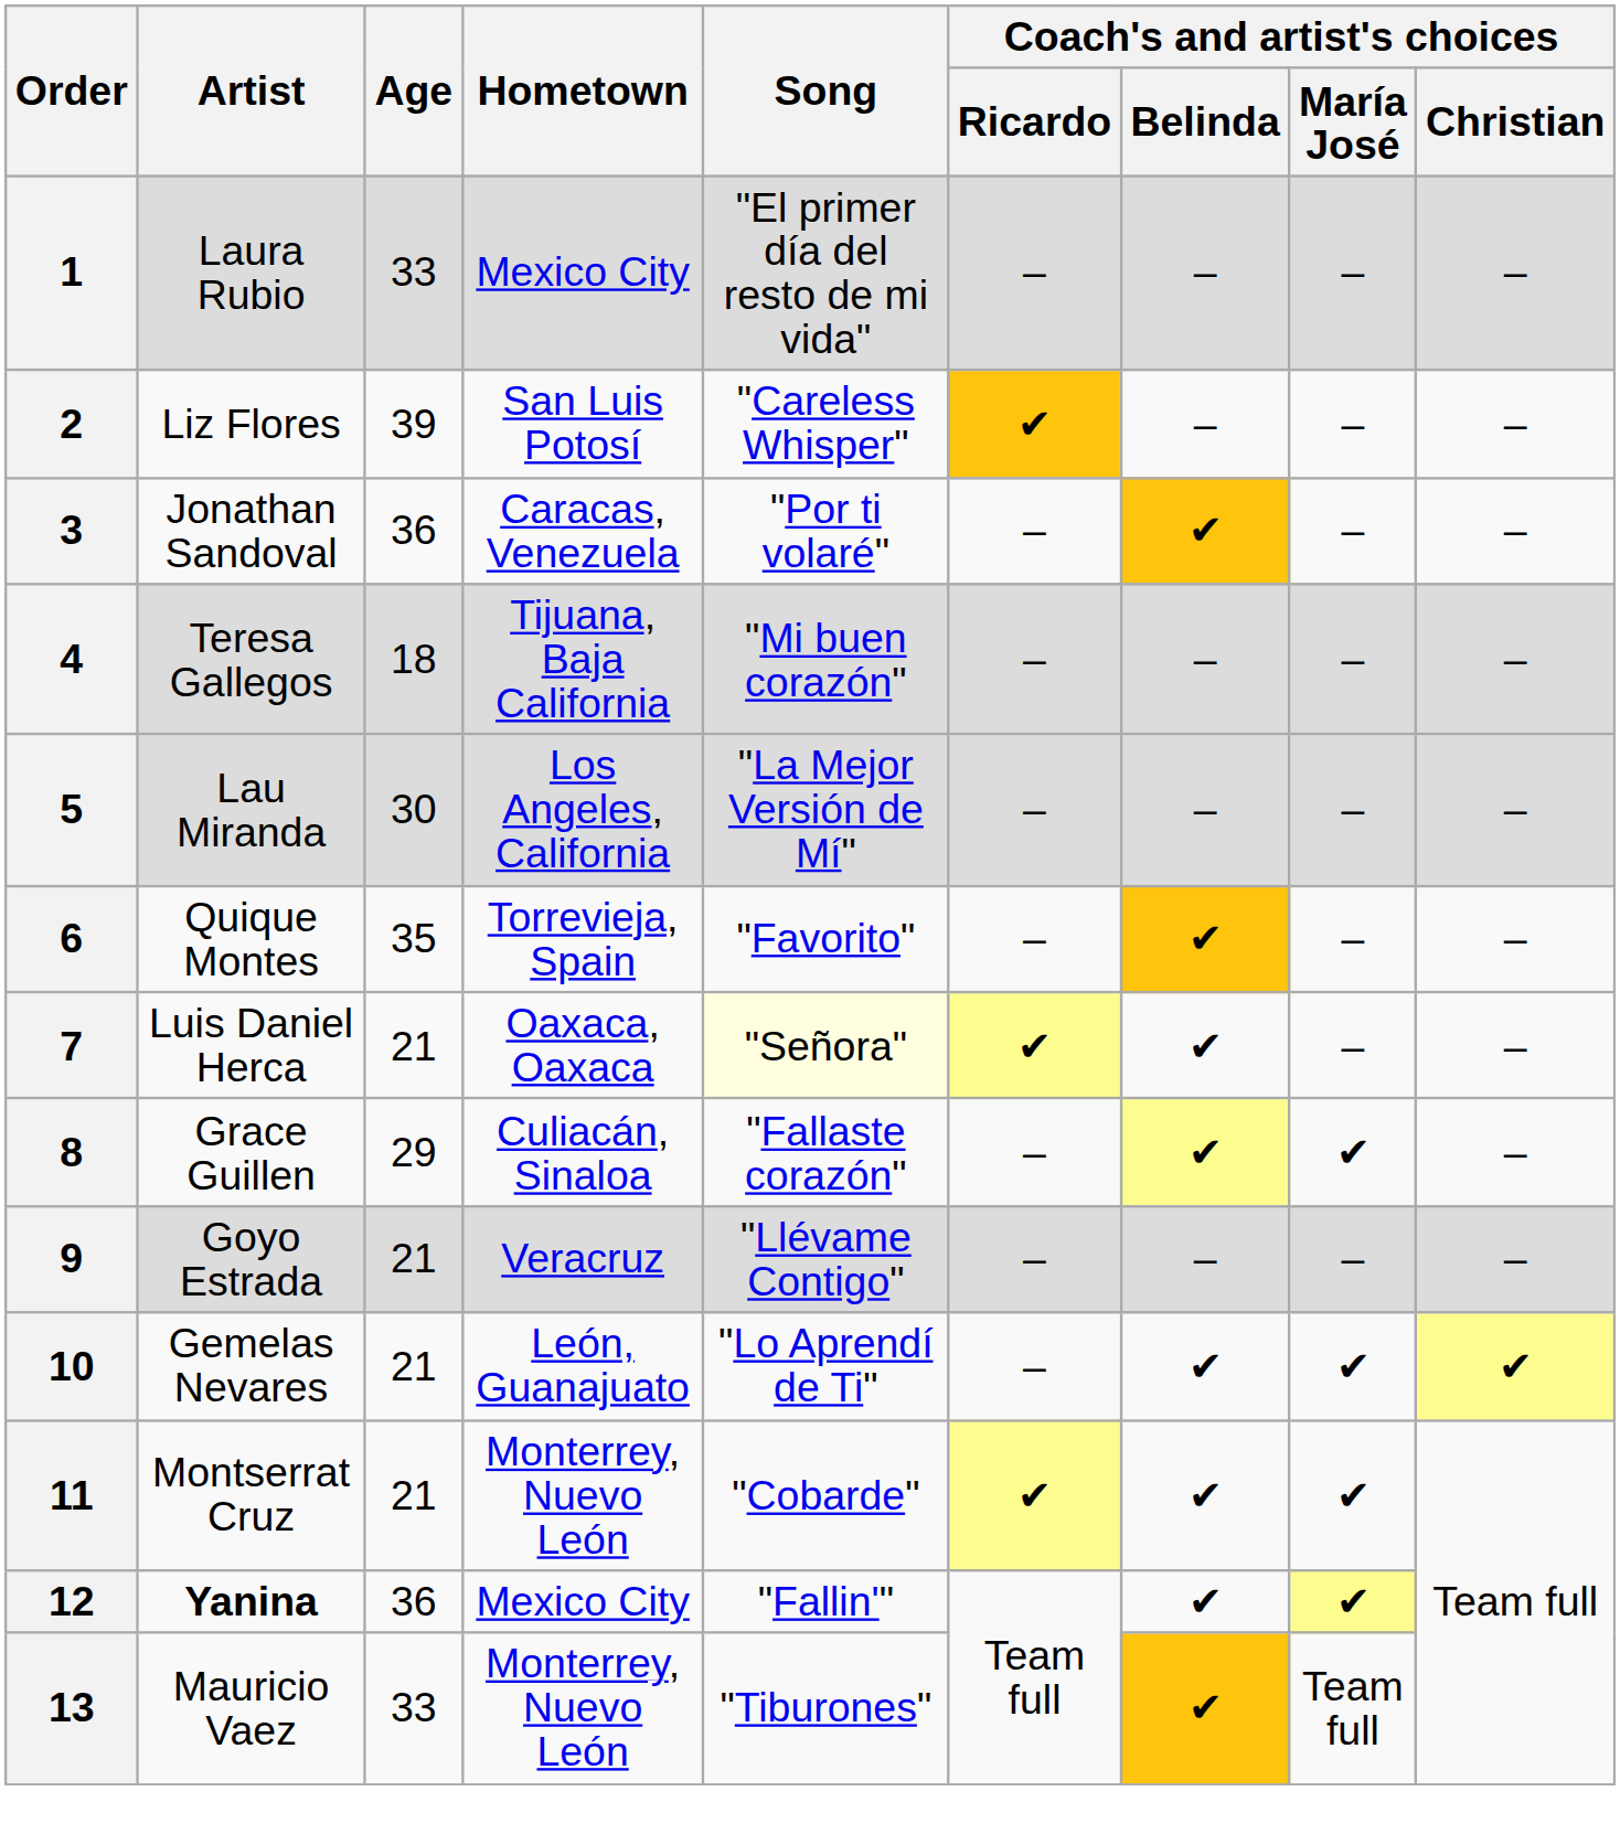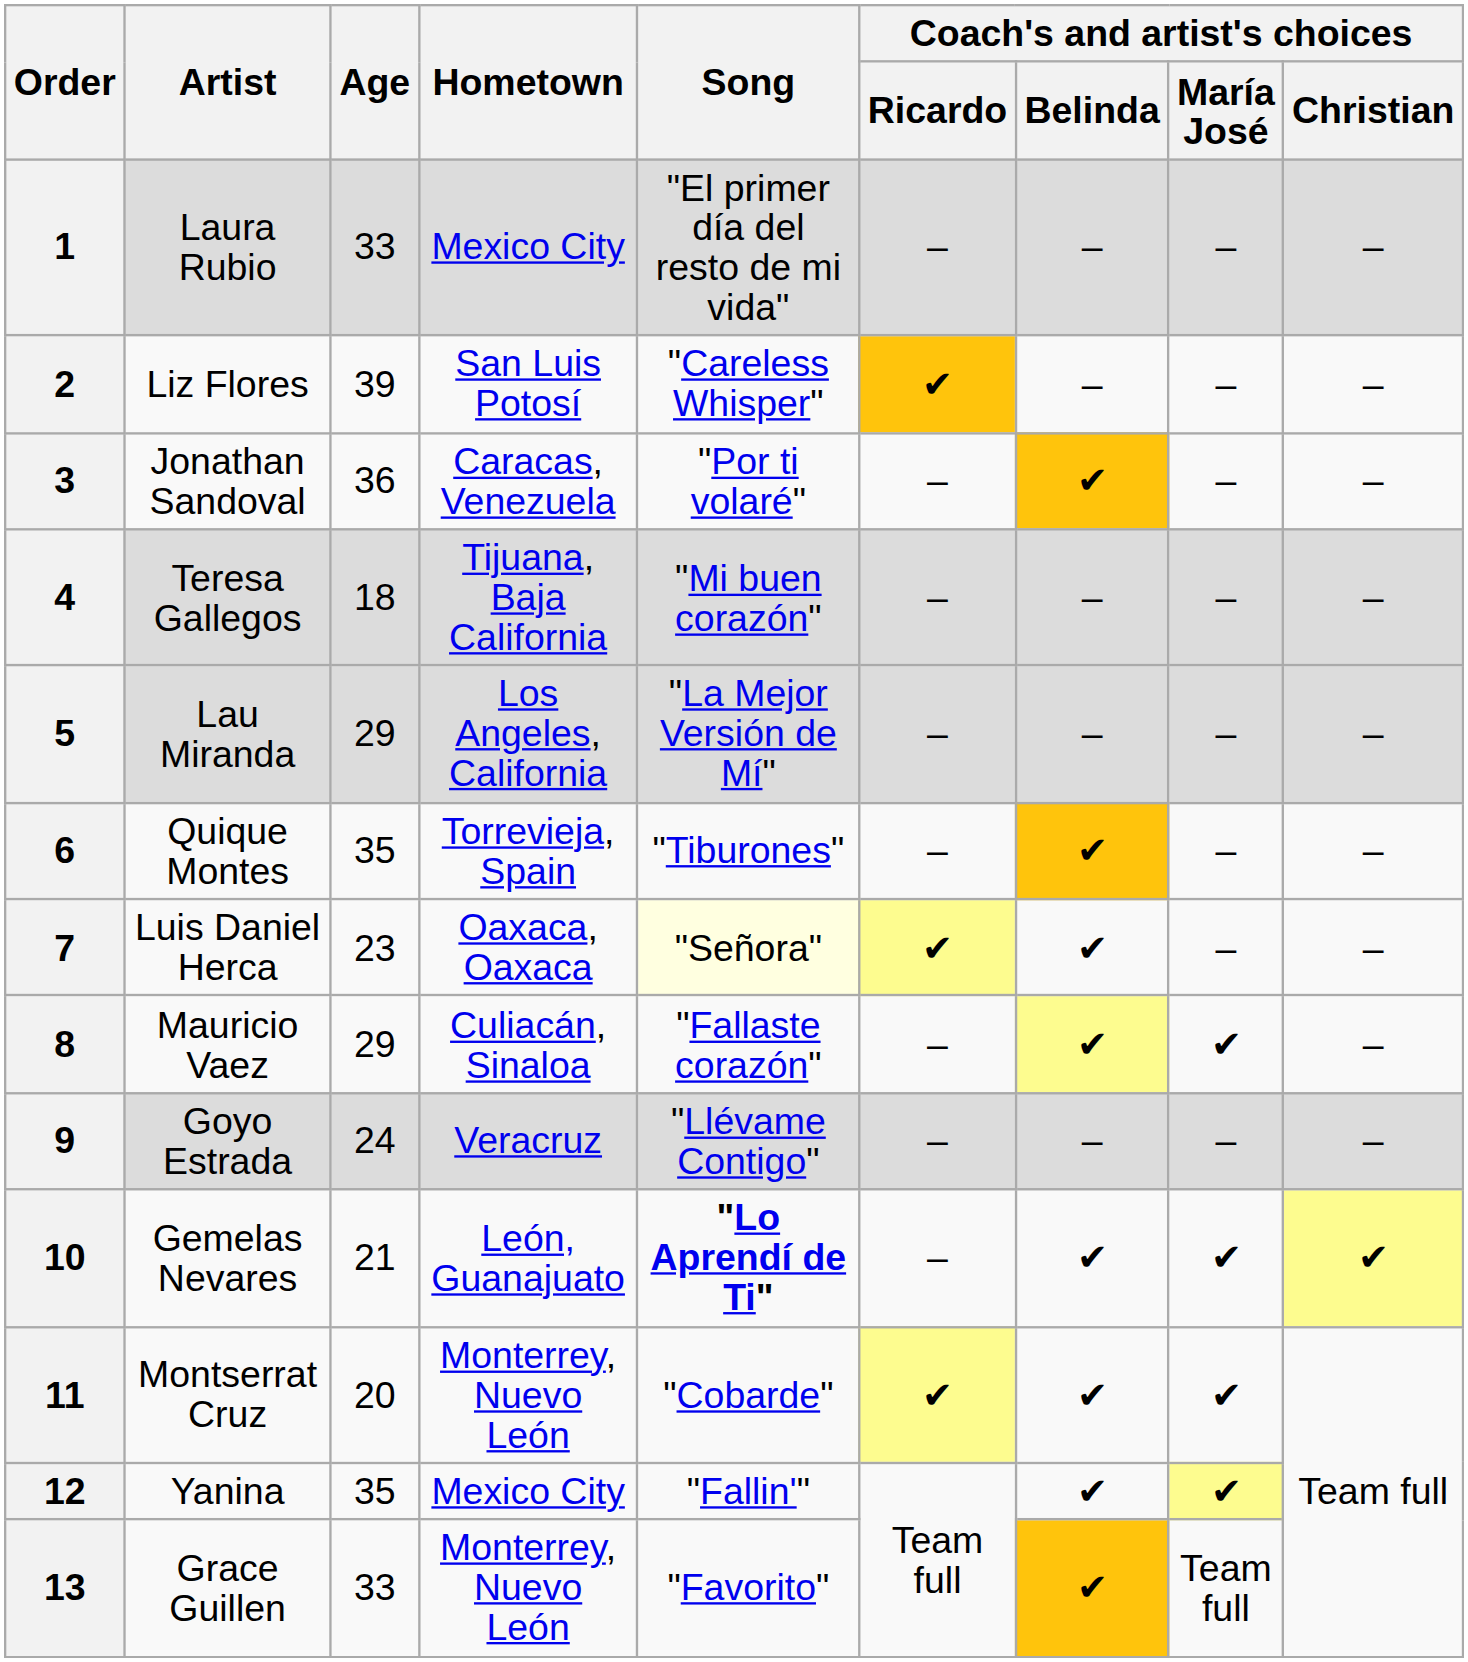5 | Age: 30 -> 29
6 | Song: "Favorito" -> "Tiburones"
7 | Age: 21 -> 23
8 | Artist: Grace Guillen -> Mauricio Vaez
9 | Age: 21 -> 24
10 | Song: normal -> bold
11 | Age: 21 -> 20
12 | Artist: bold -> normal
12 | Age: 36 -> 35
13 | Artist: Mauricio Vaez -> Grace Guillen
13 | Song: "Tiburones" -> "Favorito"
